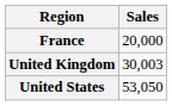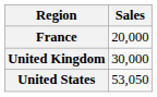United Kingdom | Sales: 30,003 -> 30,000
